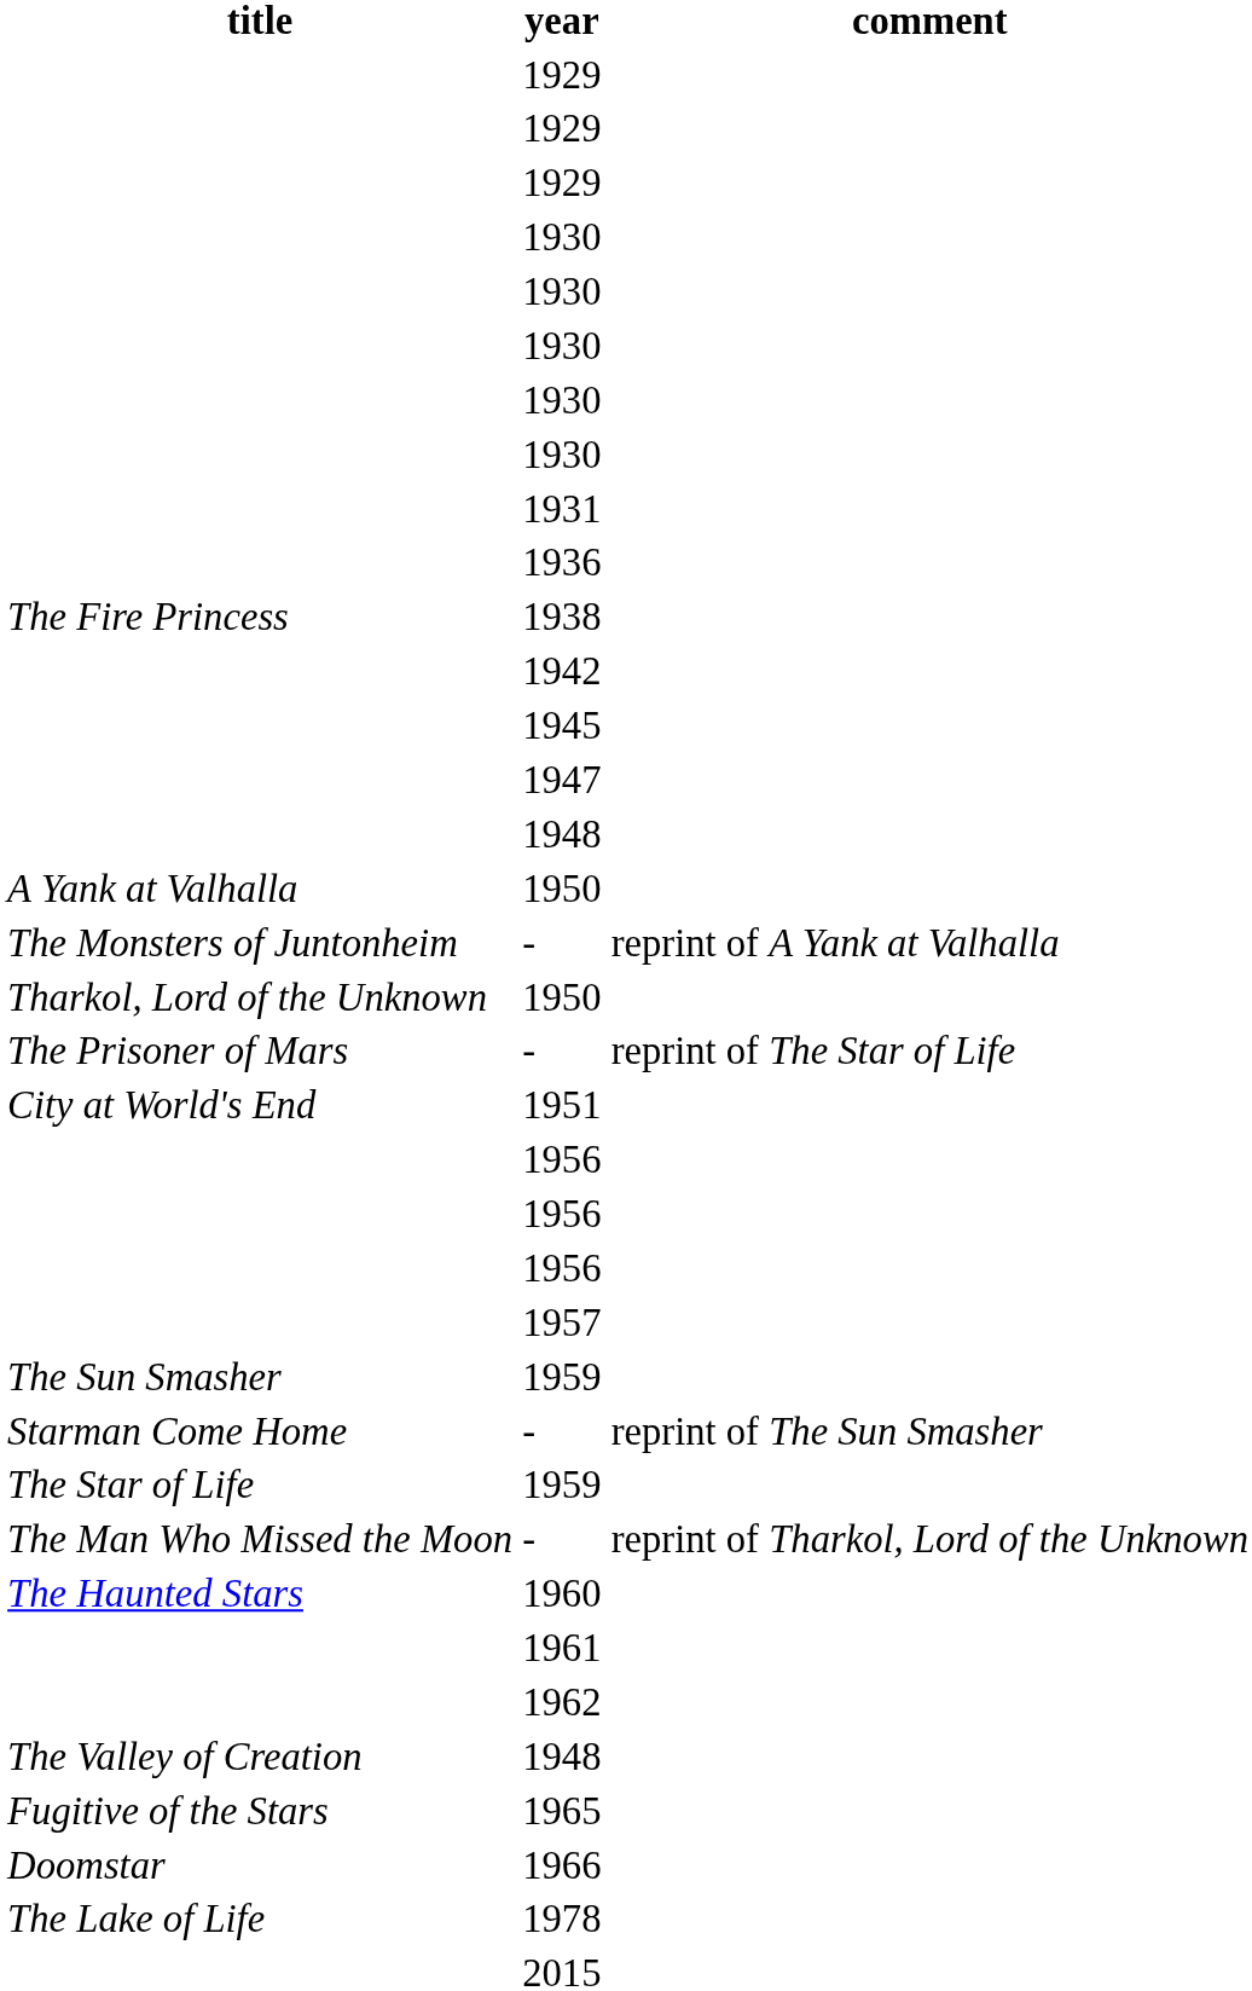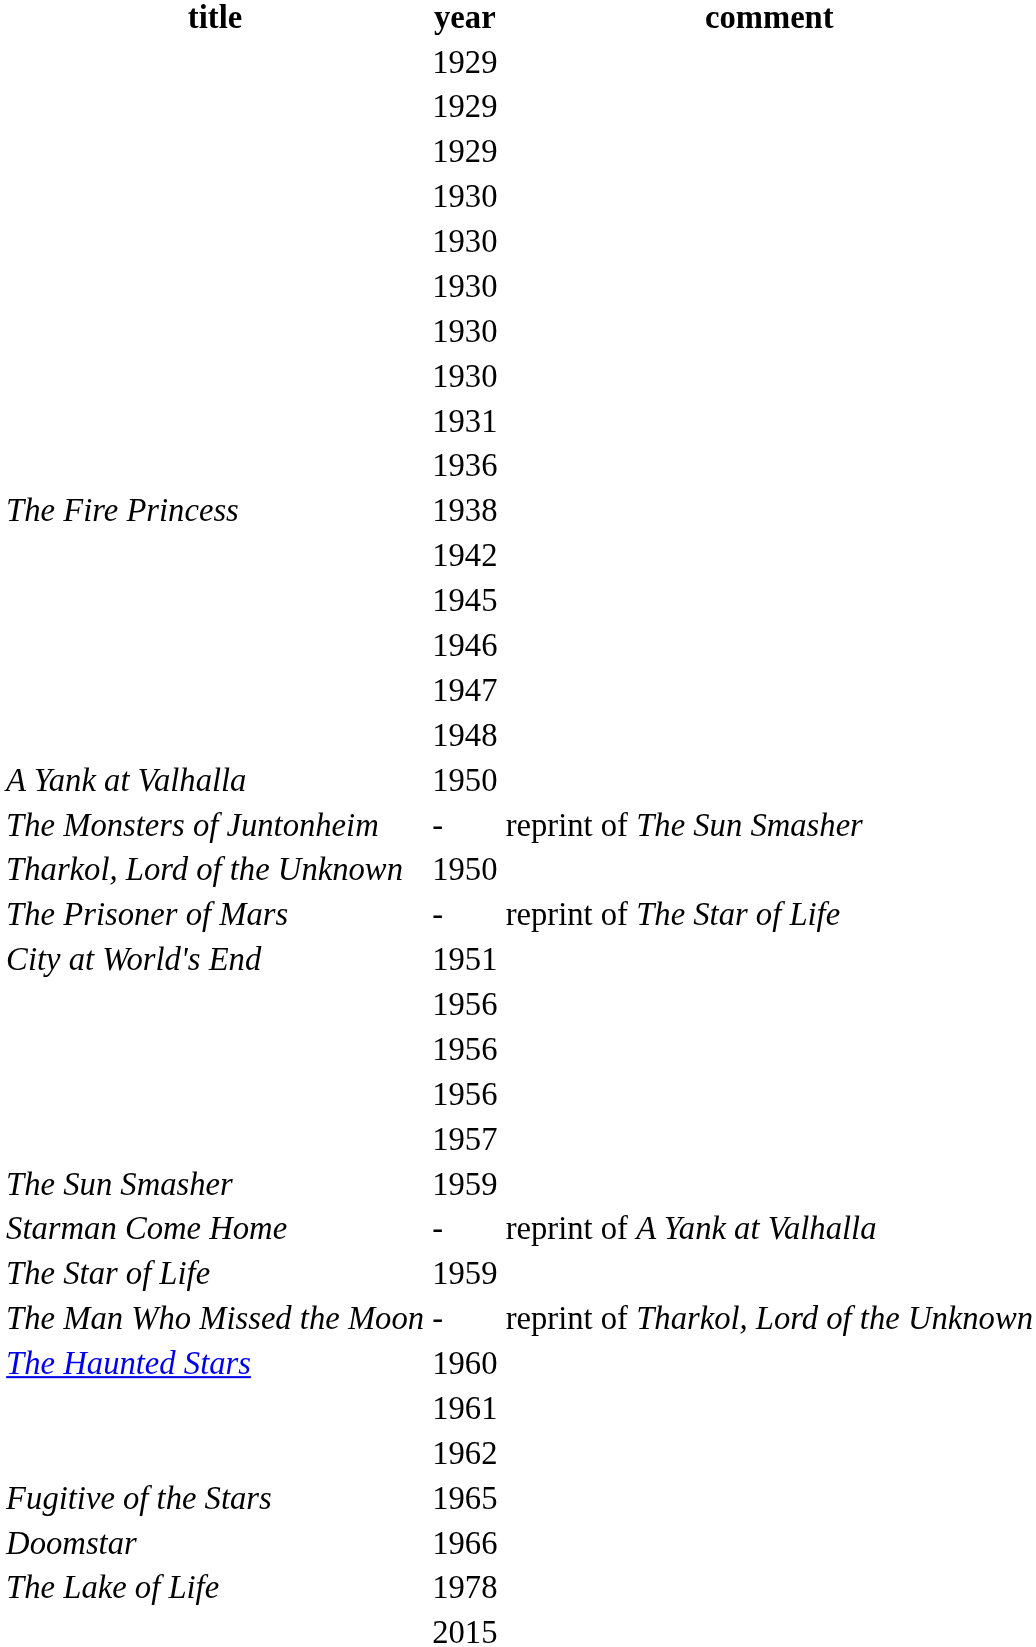+ row: 1946
The Monsters of Juntonheim / - | comment: reprint of A Yank at Valhalla -> reprint of The Sun Smasher
Starman Come Home / - | comment: reprint of The Sun Smasher -> reprint of A Yank at Valhalla
- row: The Valley of Creation | 1948
